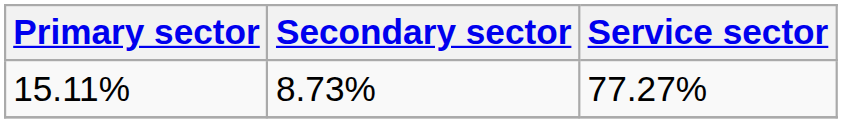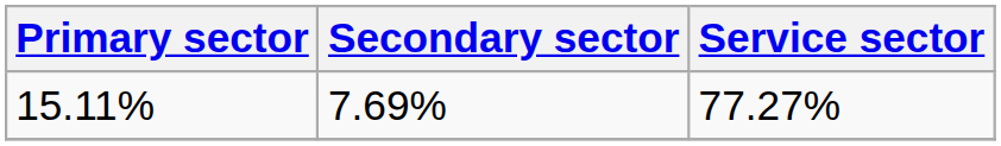15.11% | Secondary sector: 8.73% -> 7.69%
